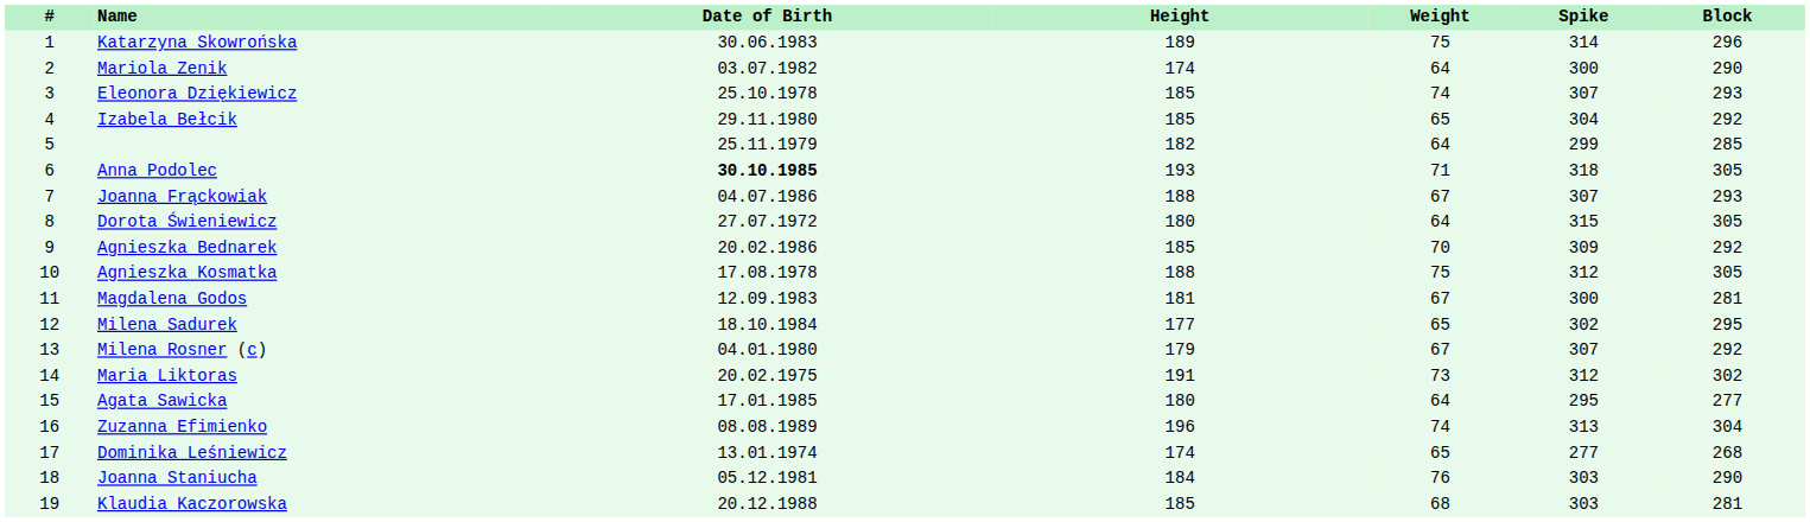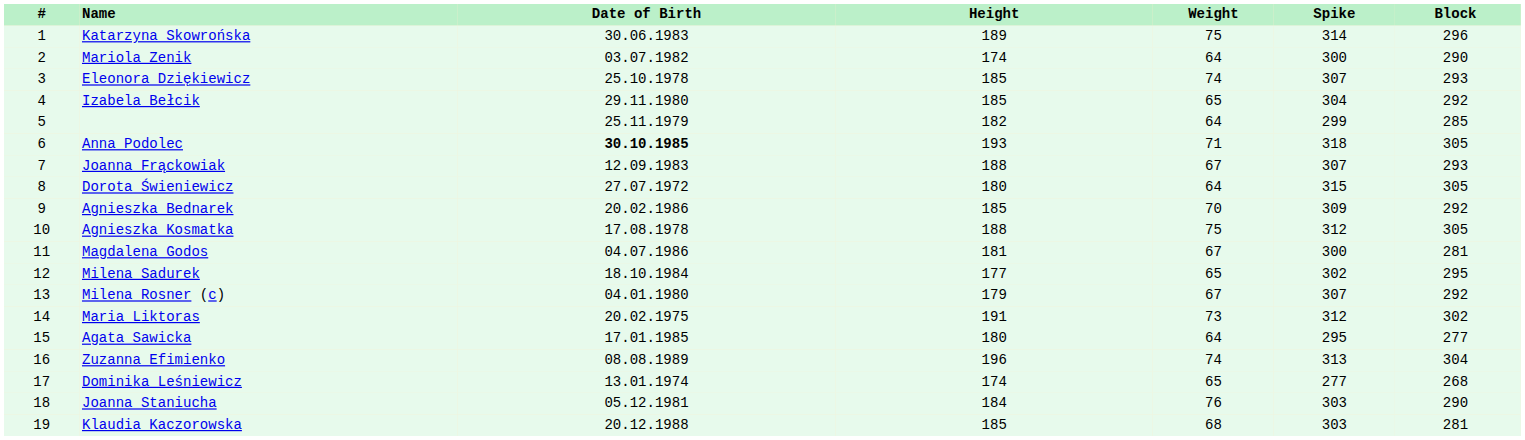Joanna Frąckowiak | Date of Birth: 04.07.1986 -> 12.09.1983
Magdalena Godos | Date of Birth: 12.09.1983 -> 04.07.1986
